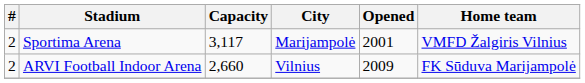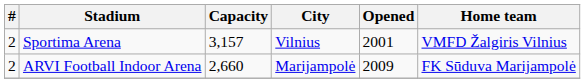Sportima Arena | Capacity: 3,117 -> 3,157
Sportima Arena | City: Marijampolė -> Vilnius
ARVI Football Indoor Arena | City: Vilnius -> Marijampolė
